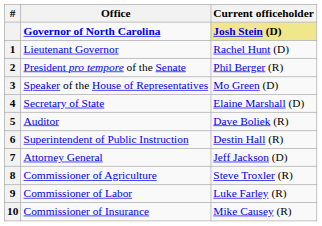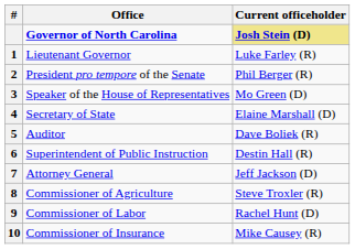Lieutenant Governor | Current officeholder: Rachel Hunt (D) -> Luke Farley (R)
Commissioner of Labor | Current officeholder: Luke Farley (R) -> Rachel Hunt (D)
